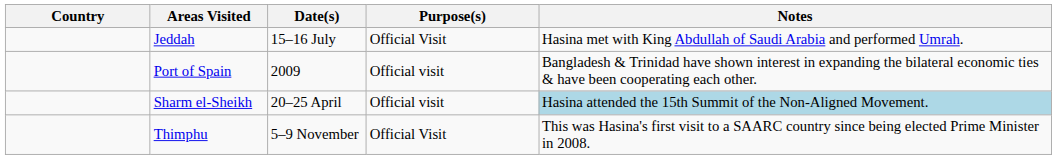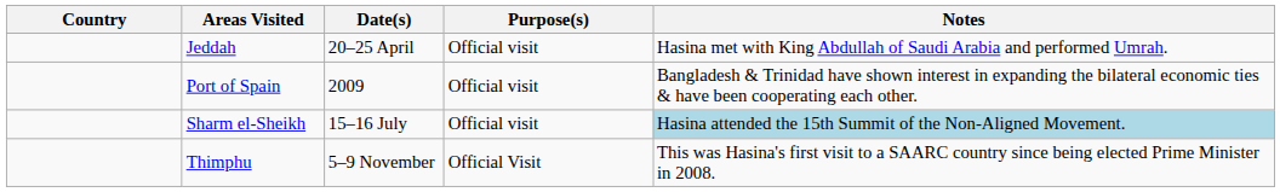Jeddah | Date(s): 15–16 July -> 20–25 April
Jeddah | Purpose(s): Official Visit -> Official visit
Sharm el-Sheikh | Date(s): 20–25 April -> 15–16 July
